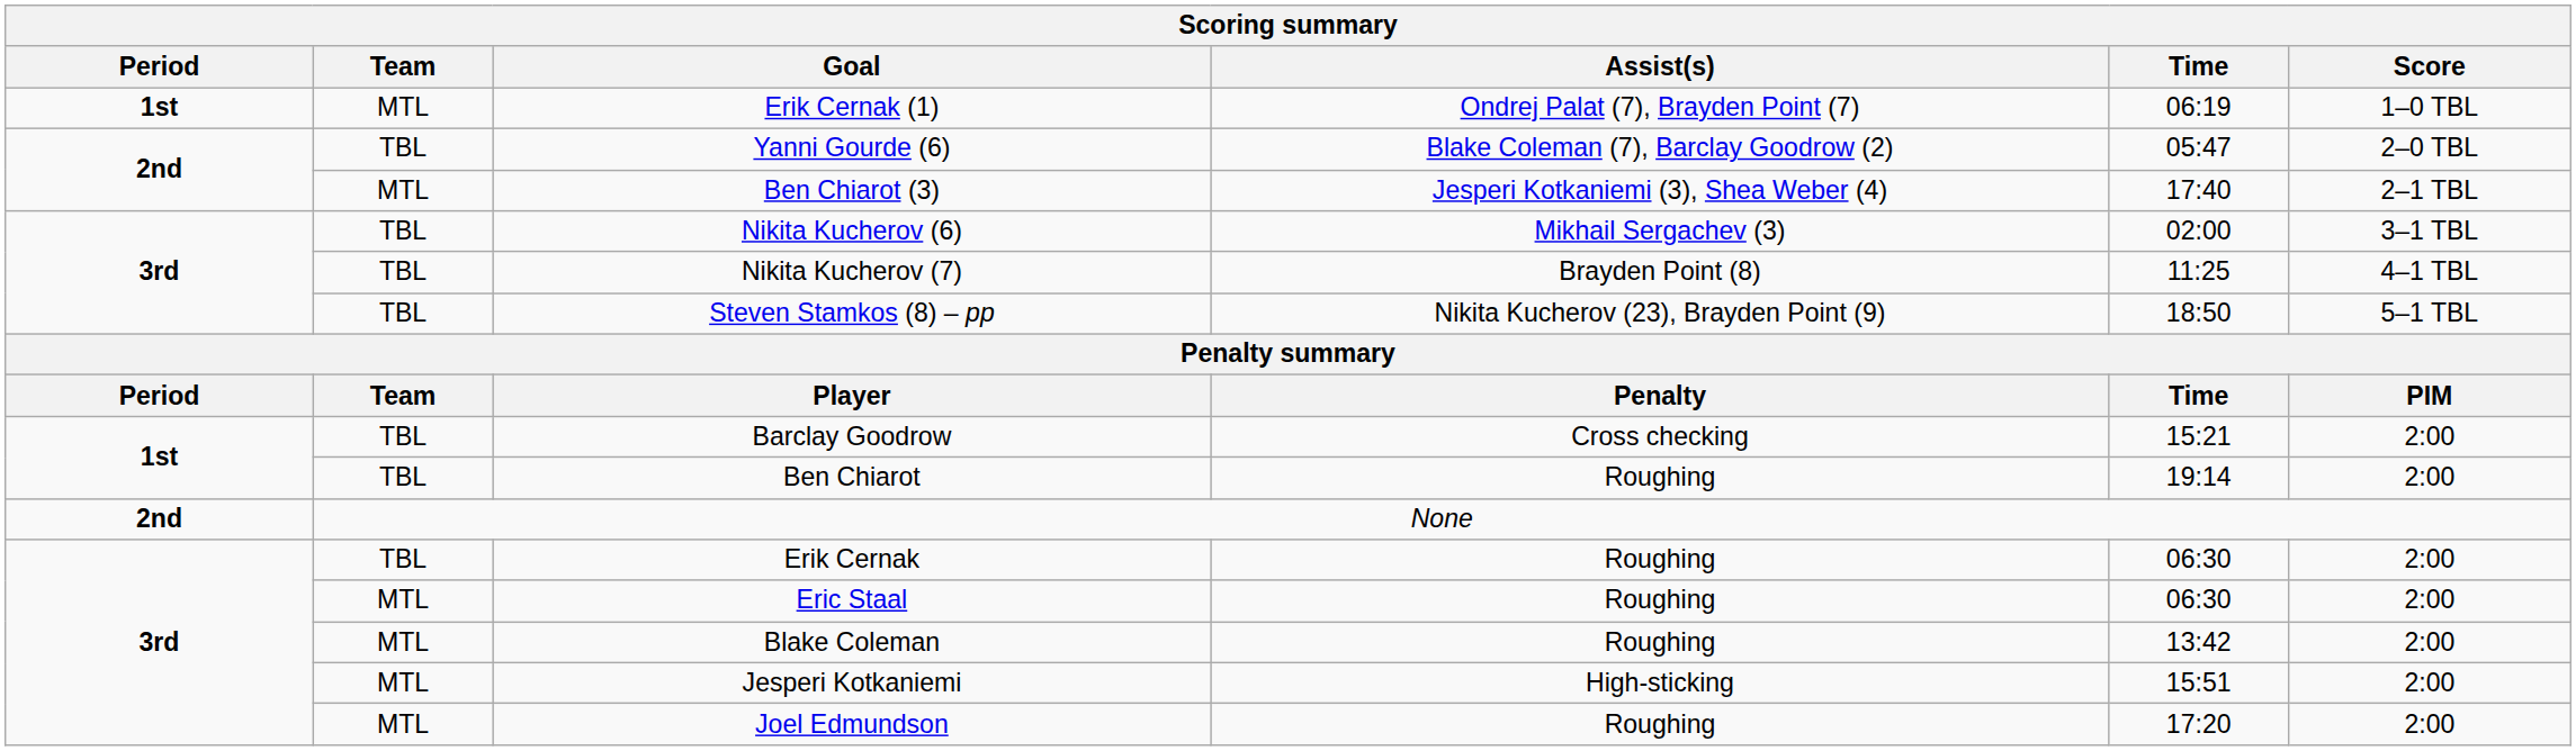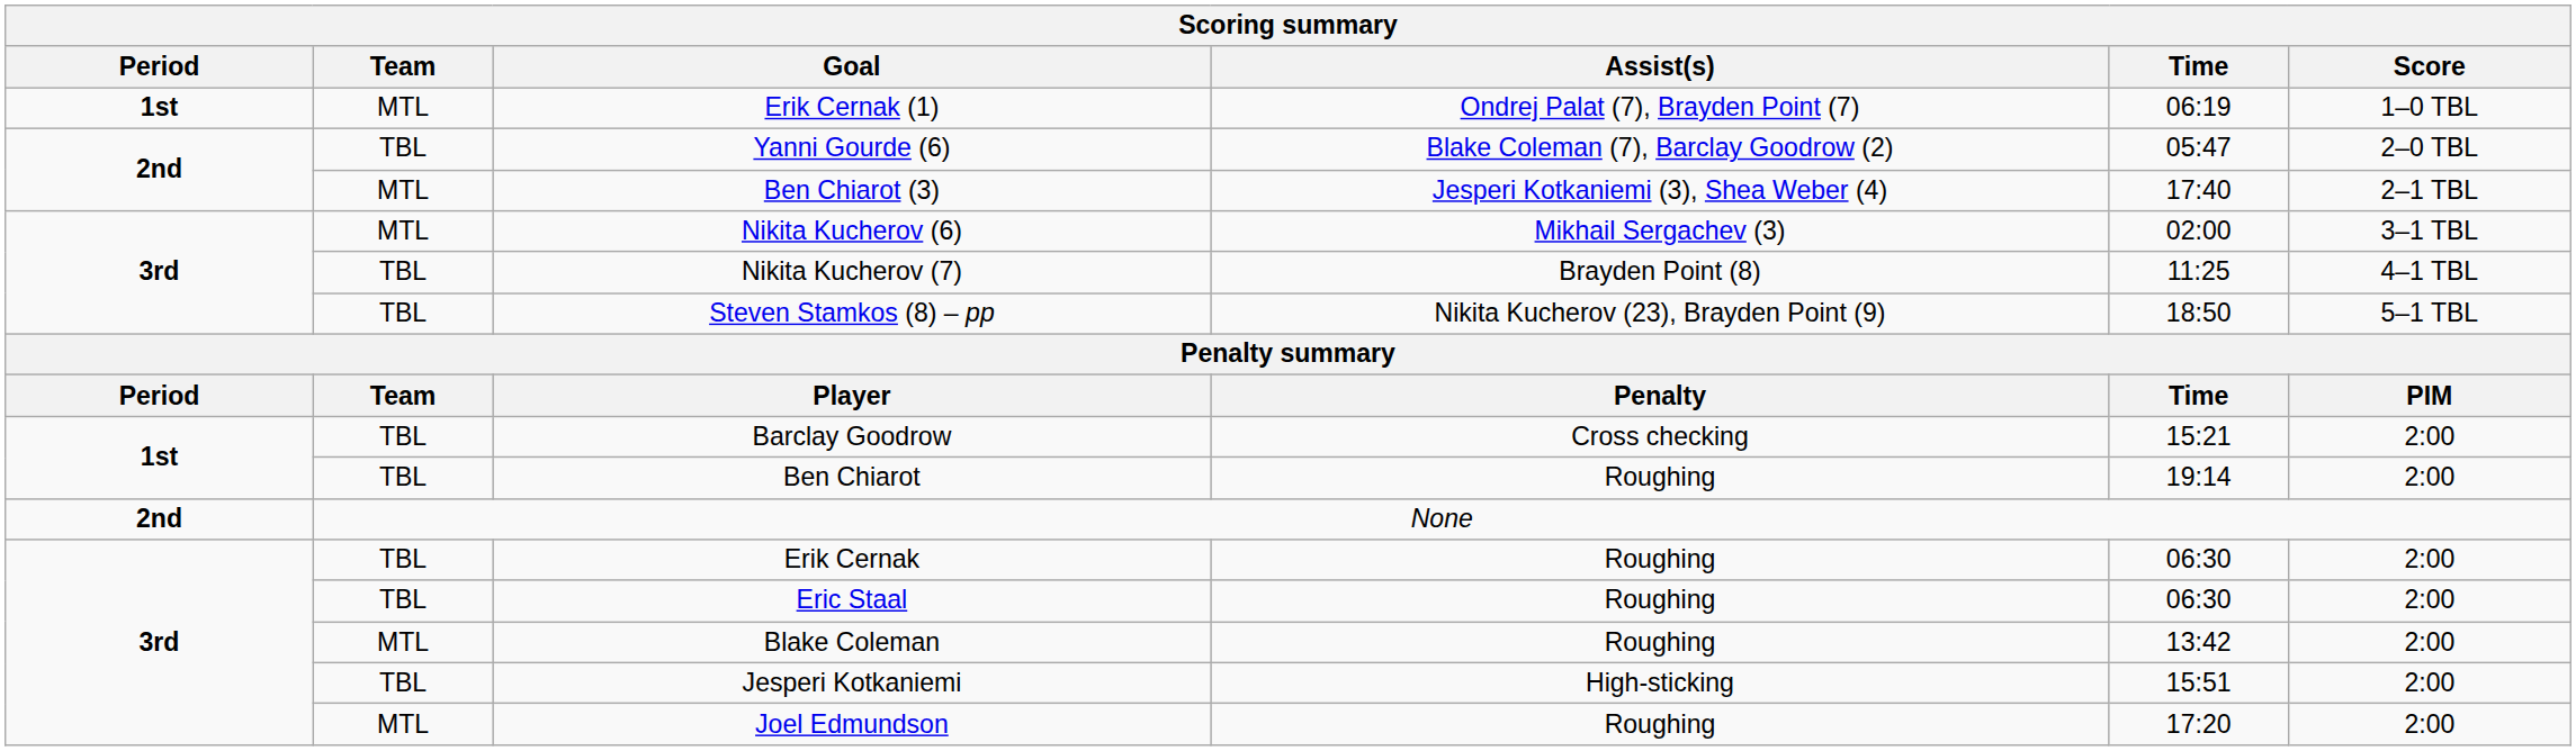Nikita Kucherov (6) | Team: TBL -> MTL
Eric Staal | Team: MTL -> TBL
Jesperi Kotkaniemi | Team: MTL -> TBL
